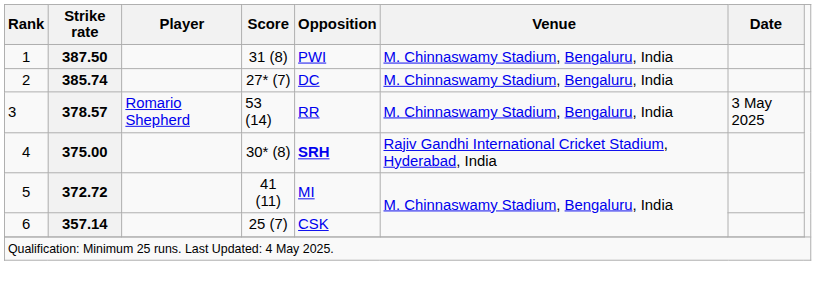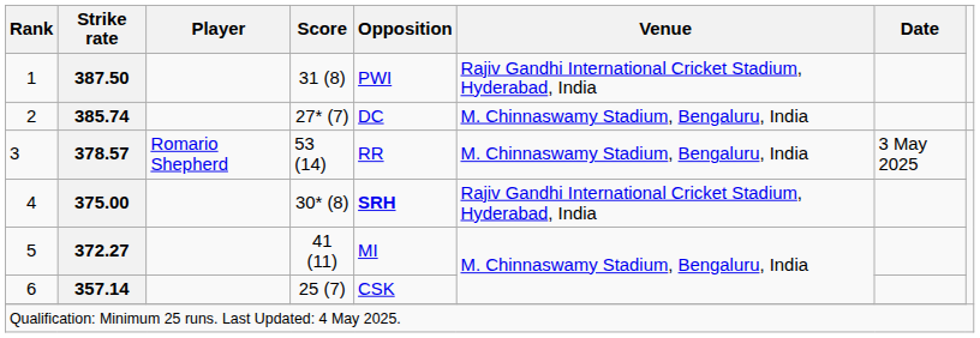1 | Venue: M. Chinnaswamy Stadium, Bengaluru, India -> Rajiv Gandhi International Cricket Stadium, Hyderabad, India
5 | Strike rate: 372.72 -> 372.27
